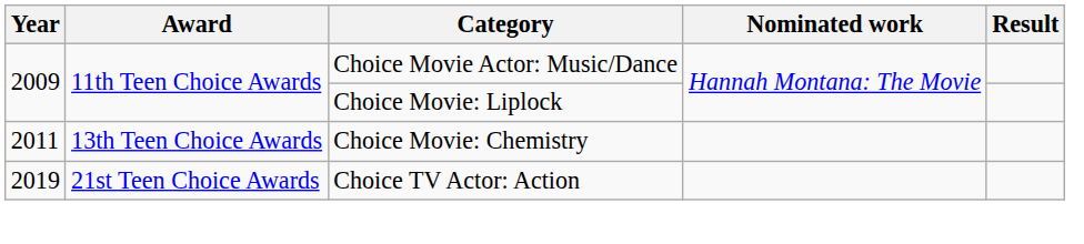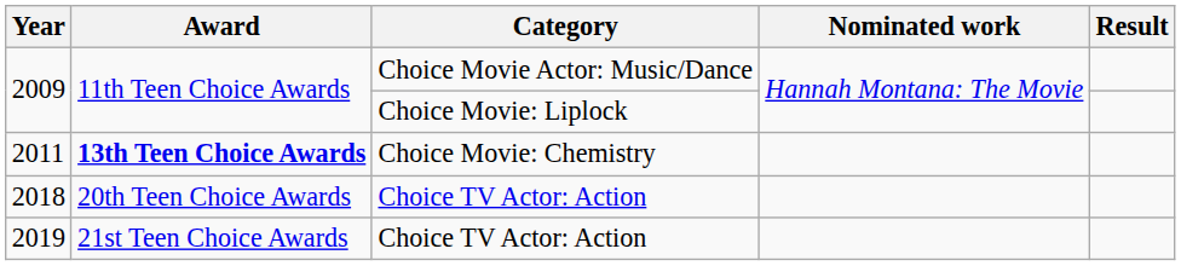2011 | Award: normal -> bold
+ row: 2018 | 20th Teen Choice Awards | Choice TV Actor: Action
